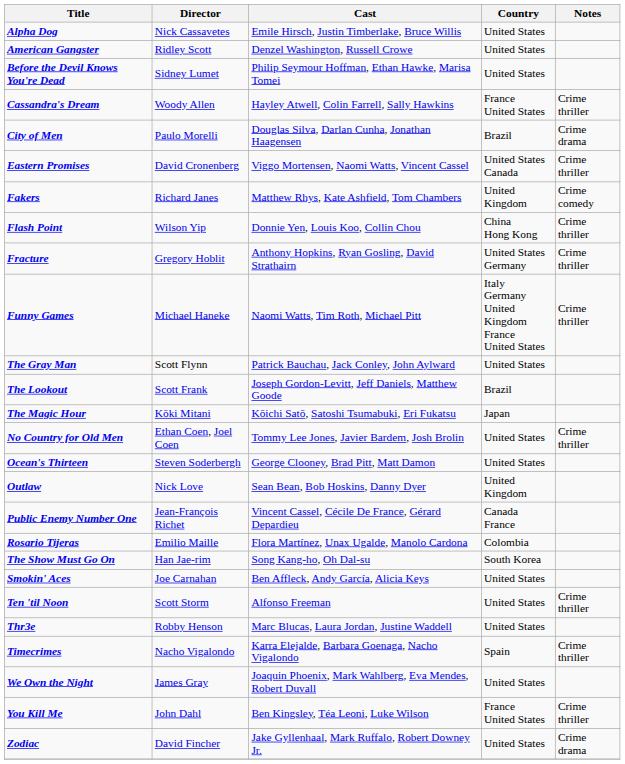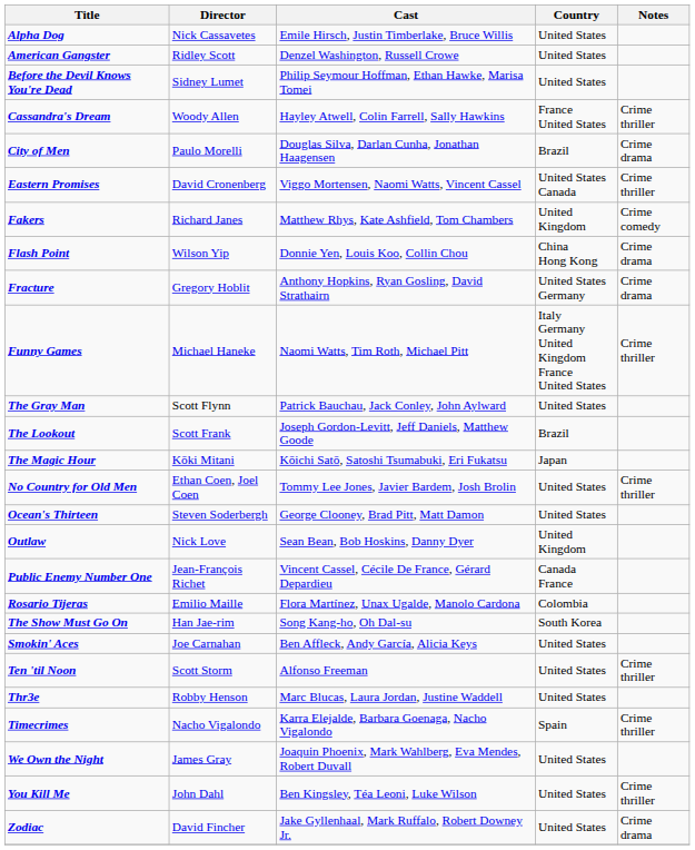Flash Point | Notes: Crime thriller -> Crime drama
Fracture | Notes: Crime thriller -> Crime drama
You Kill Me | Country: France United States -> United States
